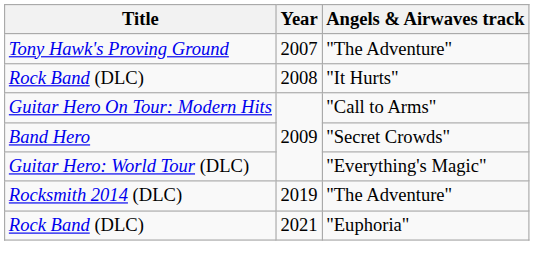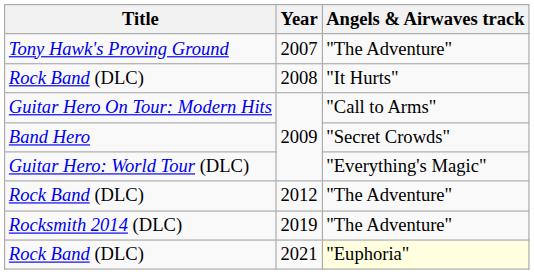+ row: Rock Band (DLC) | 2012 | "The Adventure"
Rock Band (DLC) / 2021 | Angels & Airwaves track: no background -> lightyellow background
